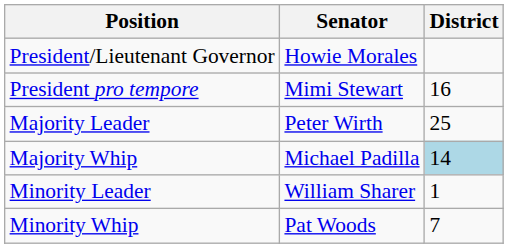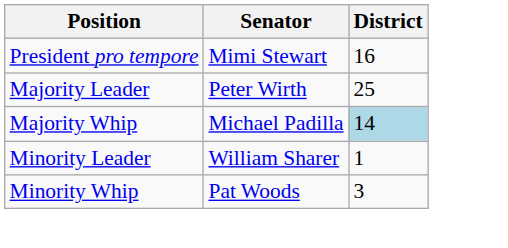- row: President/Lieutenant Governor | Howie Morales
Minority Whip | District: 7 -> 3
